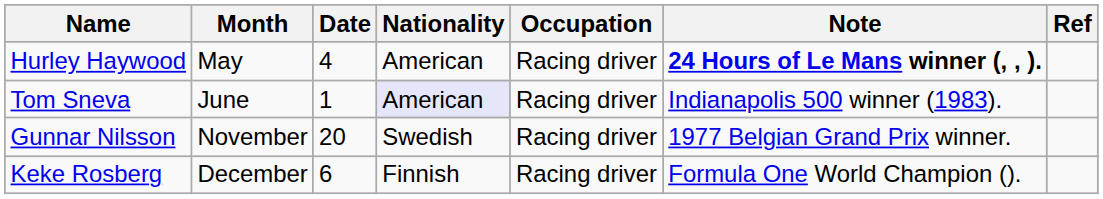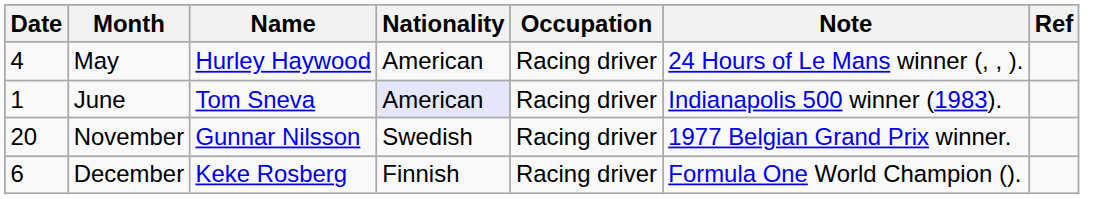columns swapped: Date <-> Name
May | Note: bold -> normal
